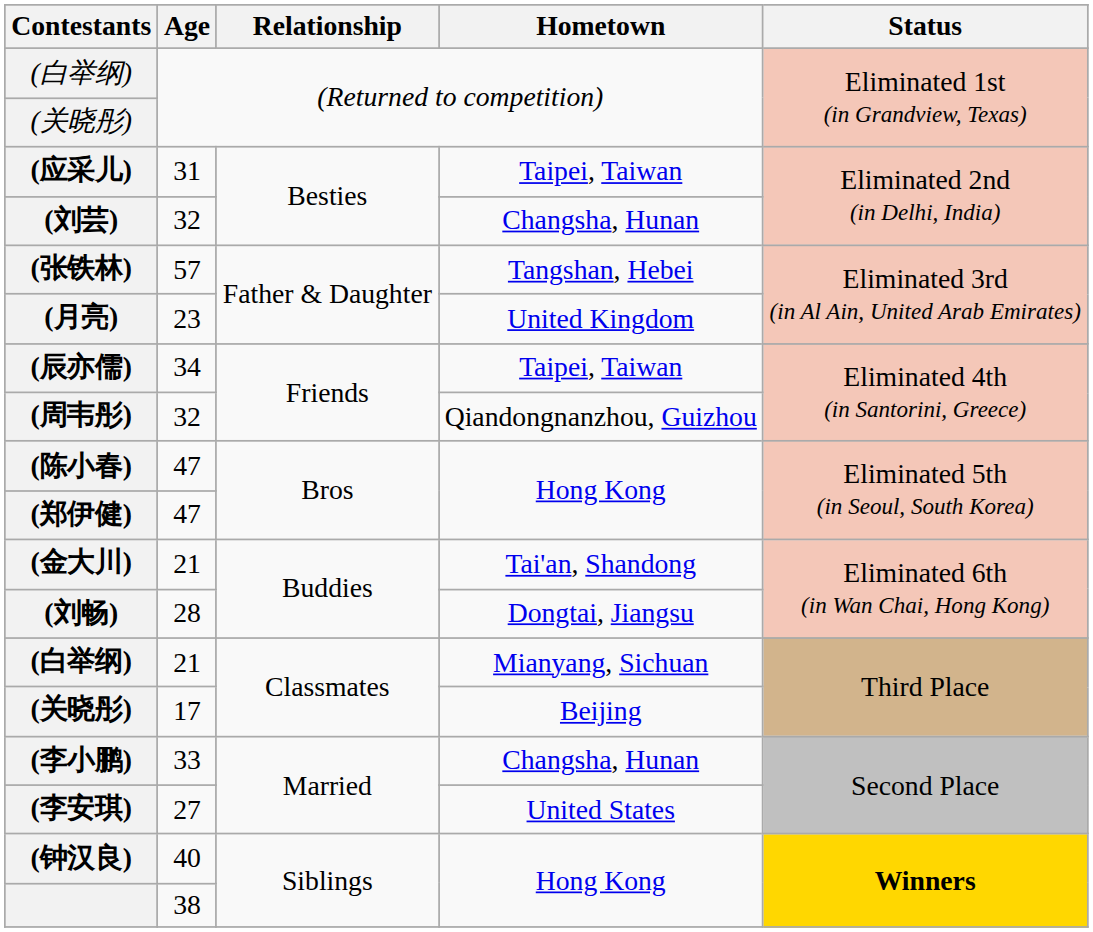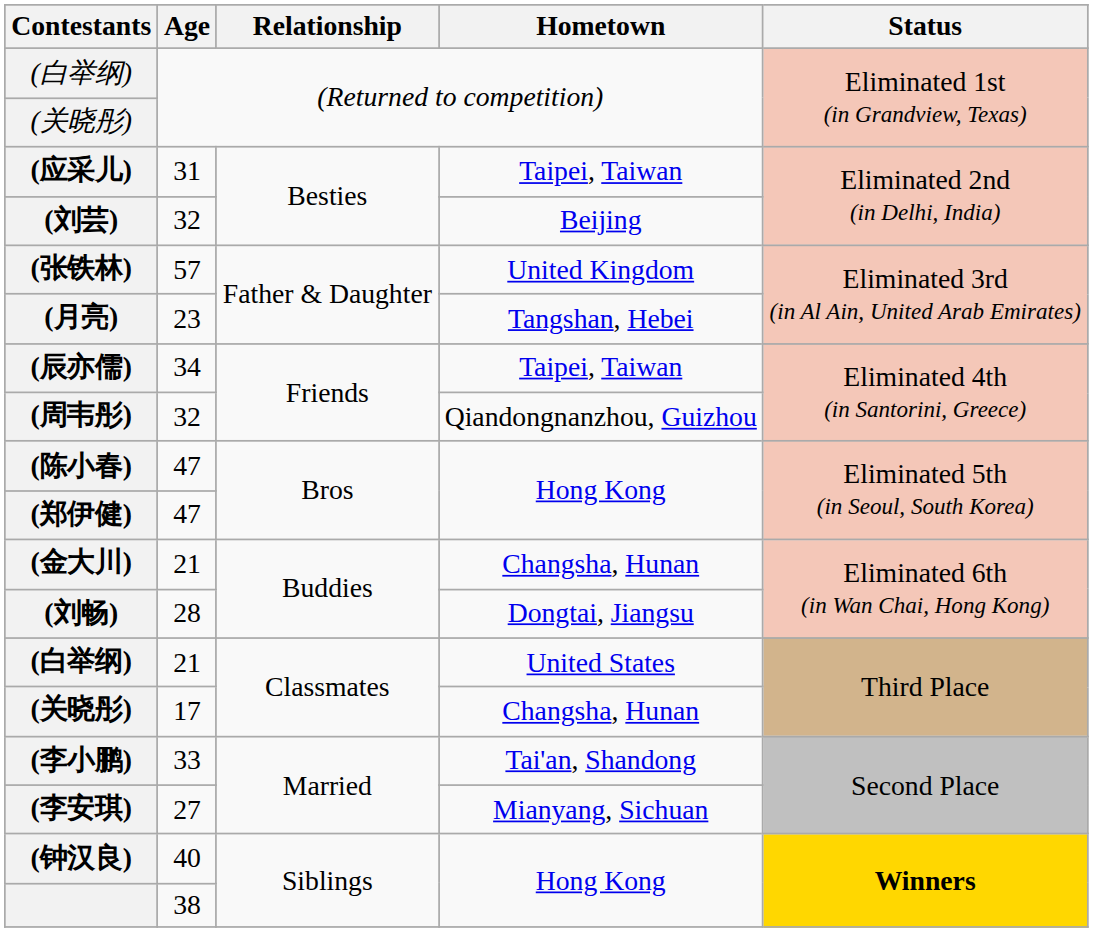(刘芸) | Hometown: Changsha, Hunan -> Beijing
(张铁林) | Hometown: Tangshan, Hebei -> United Kingdom
(月亮) | Hometown: United Kingdom -> Tangshan, Hebei
(金大川) | Hometown: Tai'an, Shandong -> Changsha, Hunan
(白举纲) / 21 | Hometown: Mianyang, Sichuan -> United States
(关晓彤) / 17 | Hometown: Beijing -> Changsha, Hunan
(李小鹏) | Hometown: Changsha, Hunan -> Tai'an, Shandong
(李安琪) | Hometown: United States -> Mianyang, Sichuan
